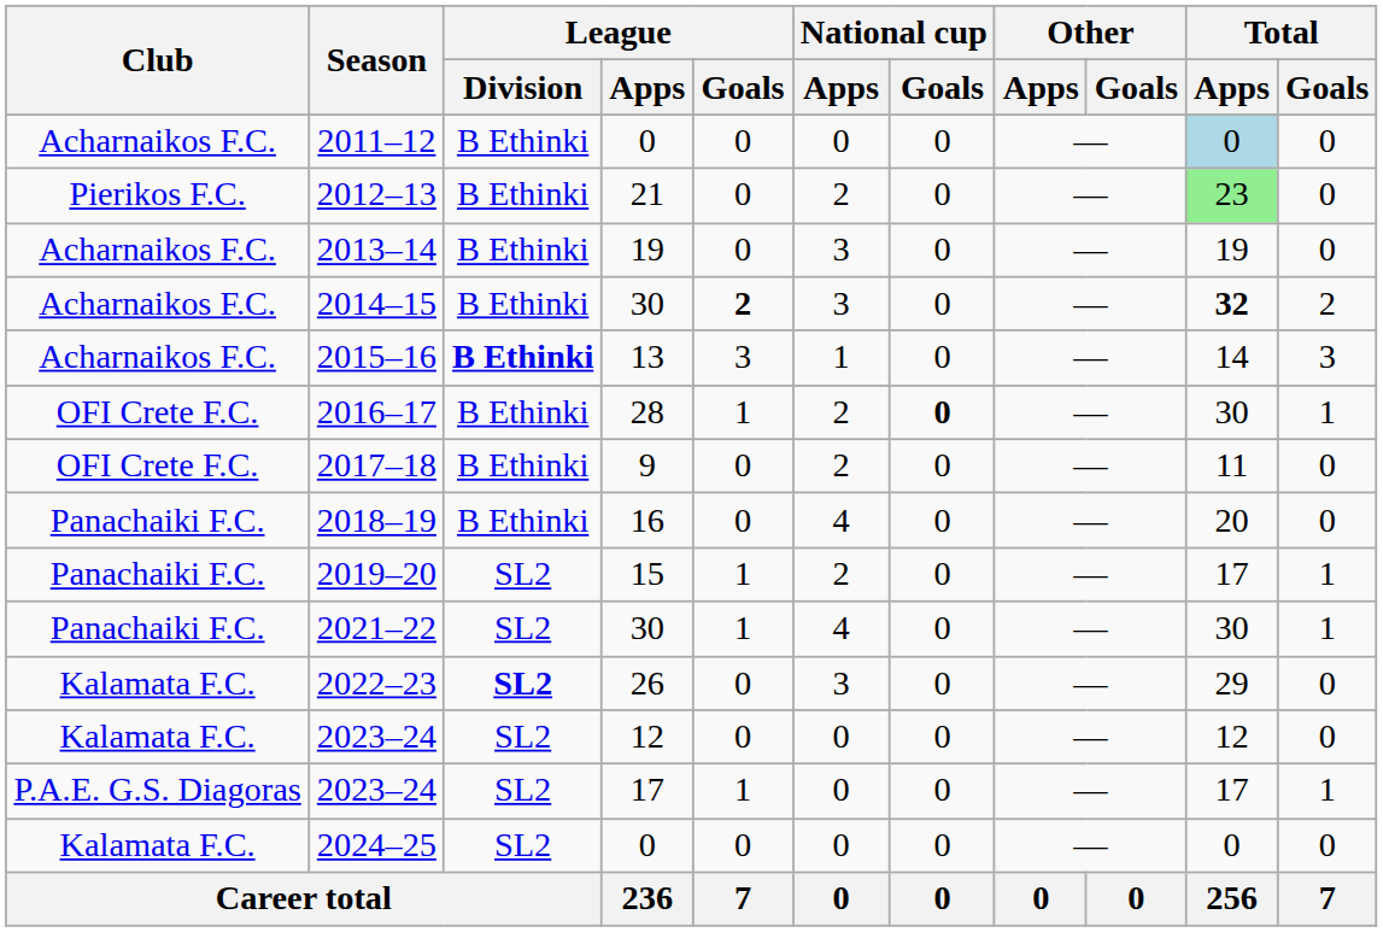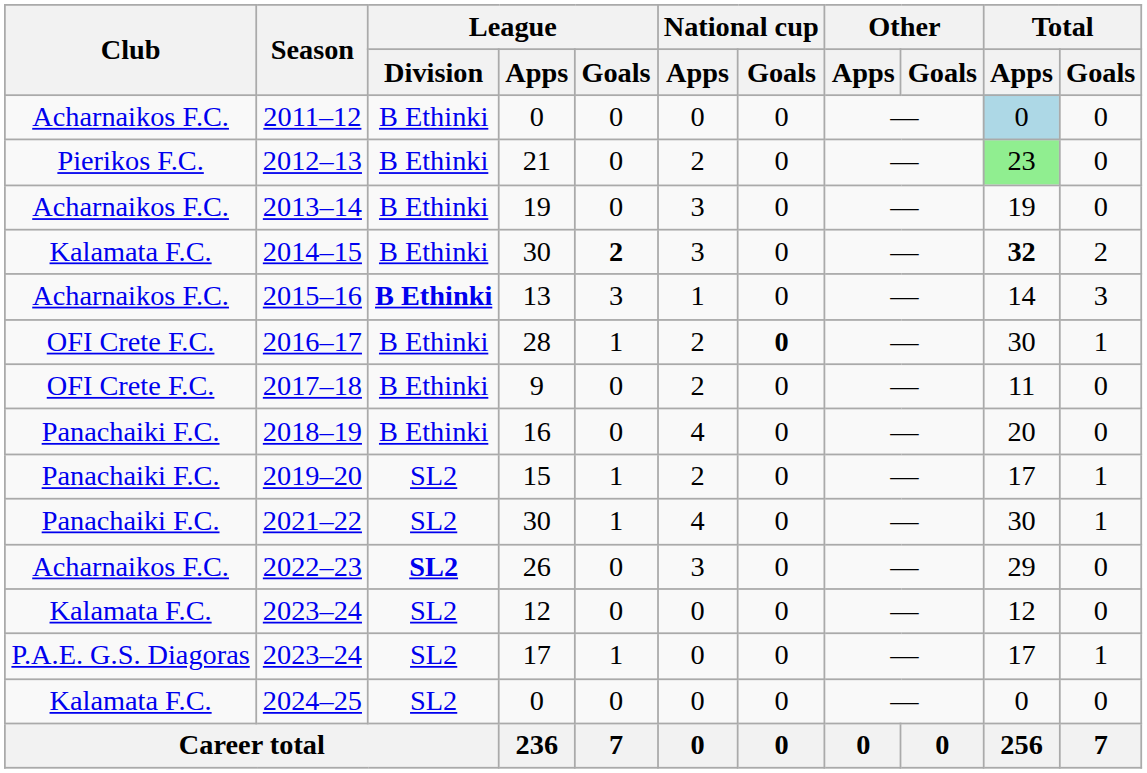2014–15 | Club: Acharnaikos F.C. -> Kalamata F.C.
2022–23 | Club: Kalamata F.C. -> Acharnaikos F.C.
